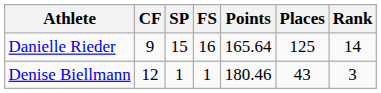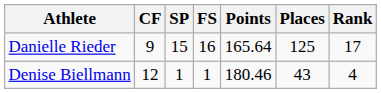Danielle Rieder | Rank: 14 -> 17
Denise Biellmann | Rank: 3 -> 4
